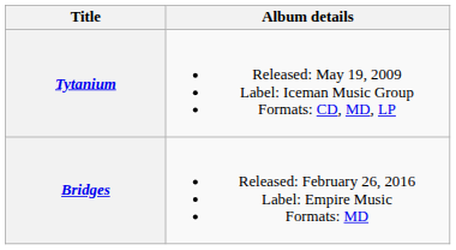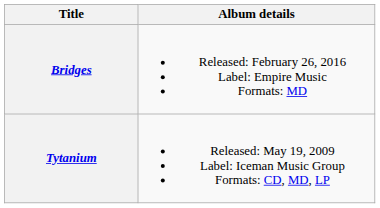rows swapped: Tytanium <-> Bridges
